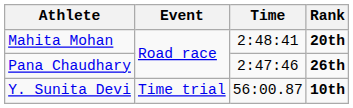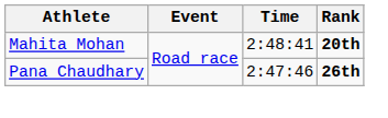- row: Y. Sunita Devi | Time trial | 56:00.87 | 10th
